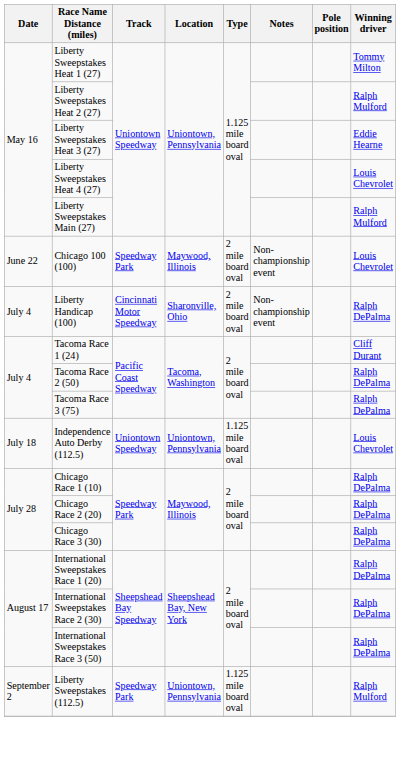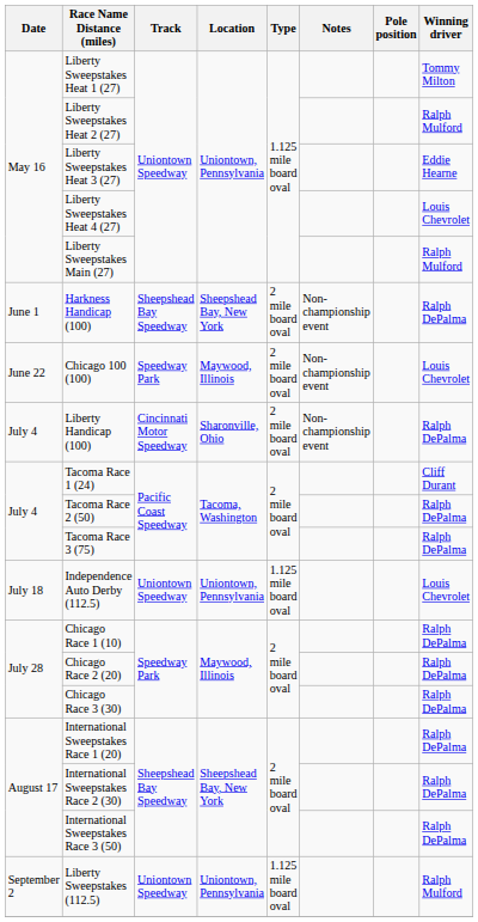+ row: June 1 | Harkness Handicap (100) | Sheepshead Bay Speedway | Sheepshead Bay, New York | 2 mile board oval | Non-championship event | Ralph DePalma
Liberty Sweepstakes (112.5) | Track: Speedway Park -> Uniontown Speedway
